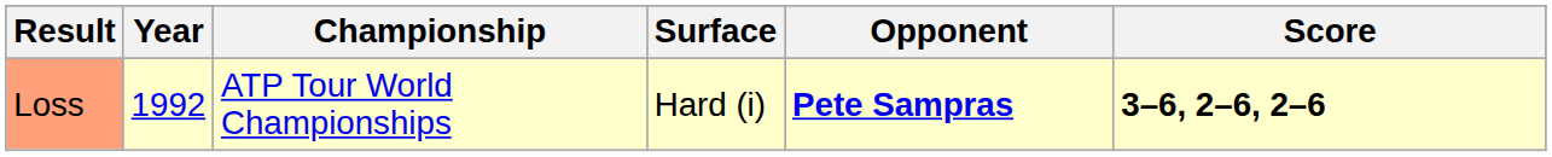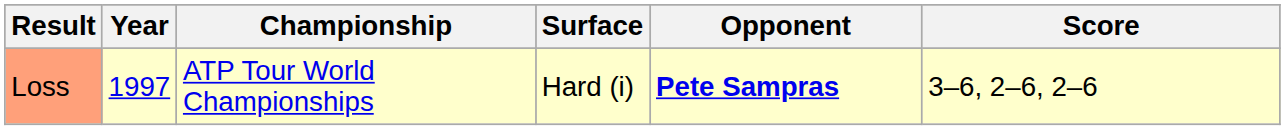Loss | Year: 1992 -> 1997
Loss | Score: bold -> normal
